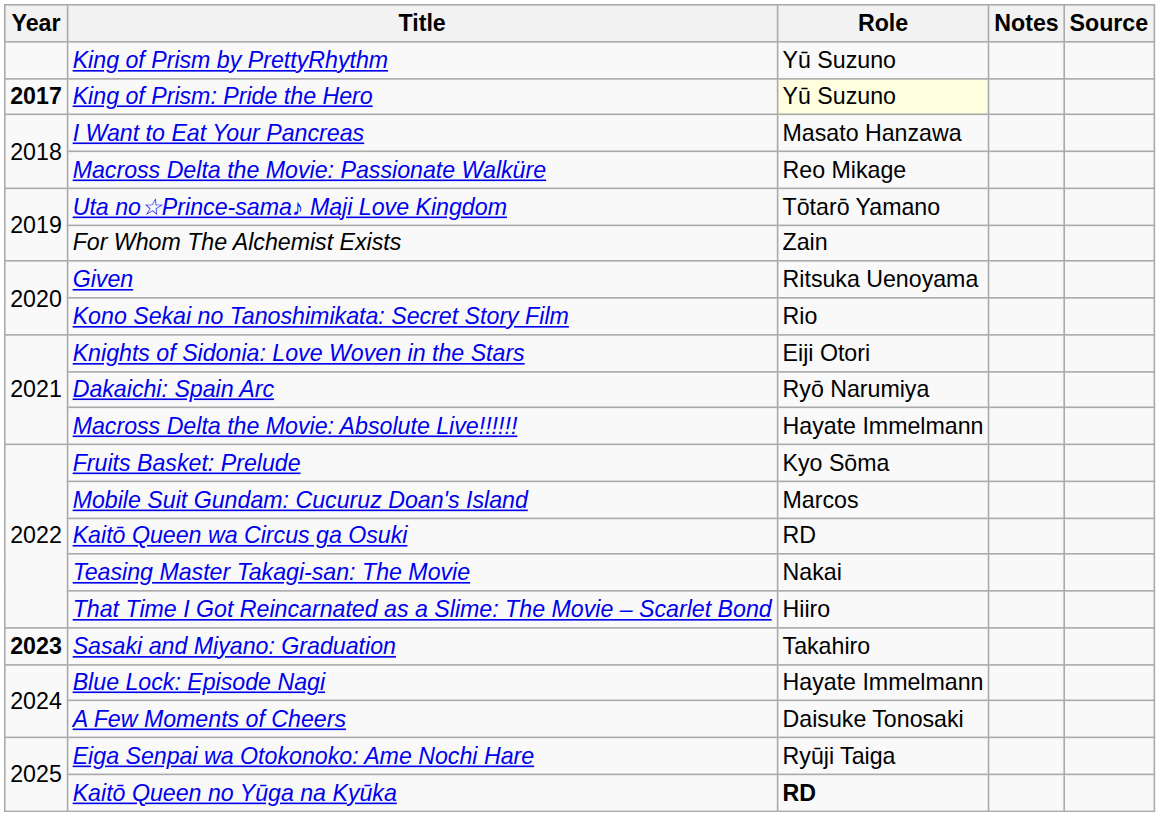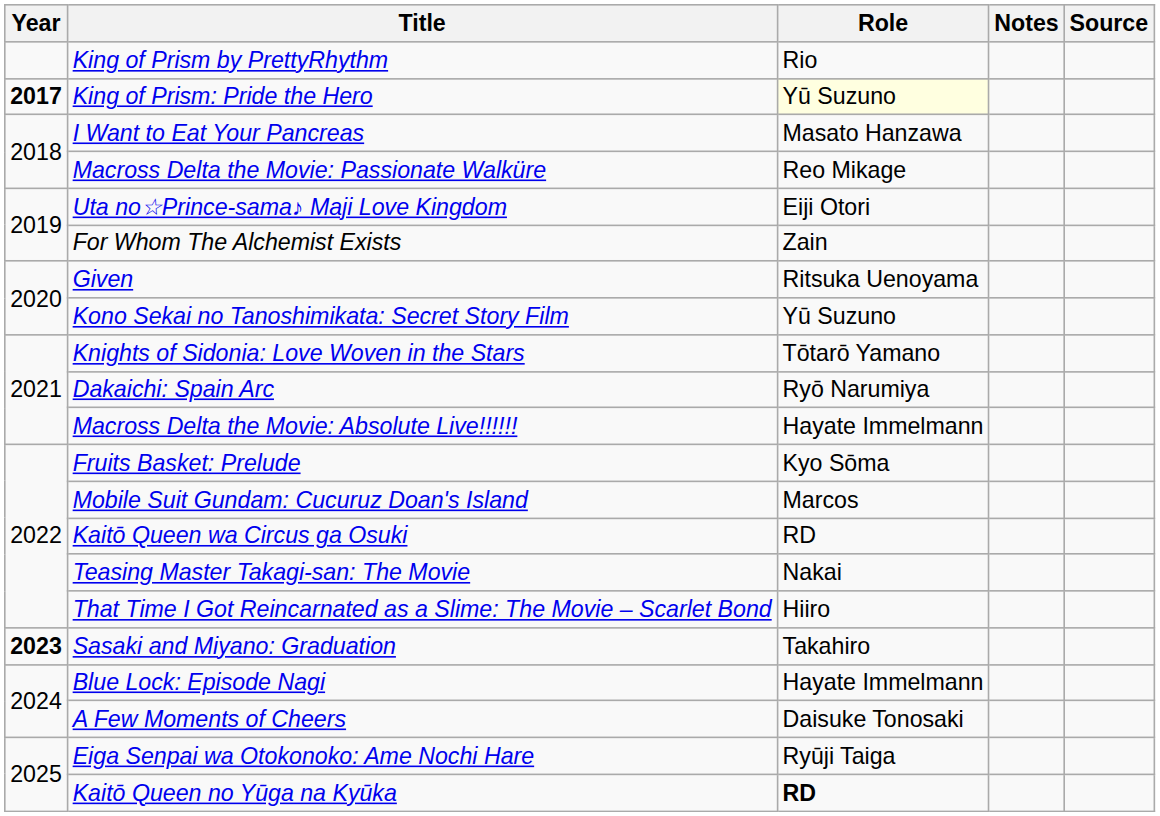King of Prism by PrettyRhythm | Role: Yū Suzuno -> Rio
Uta no☆Prince-sama♪ Maji Love Kingdom | Role: Tōtarō Yamano -> Eiji Otori
Kono Sekai no Tanoshimikata: Secret Story Film | Role: Rio -> Yū Suzuno
Knights of Sidonia: Love Woven in the Stars | Role: Eiji Otori -> Tōtarō Yamano
